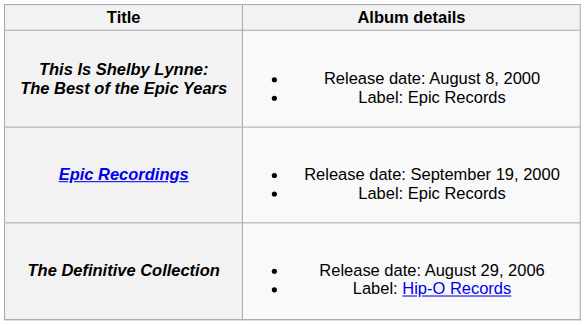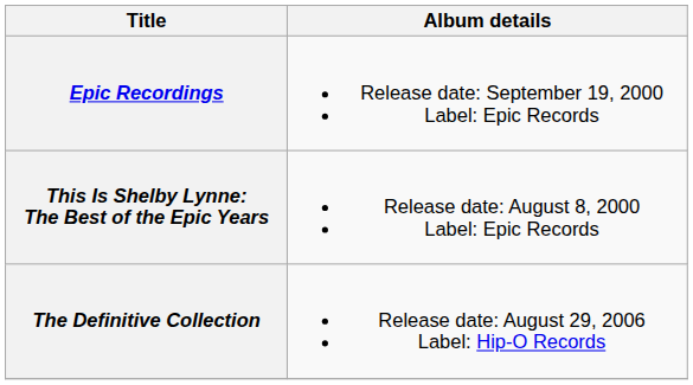rows swapped: This Is Shelby Lynne: The Best of the Epic Years <-> Epic Recordings
